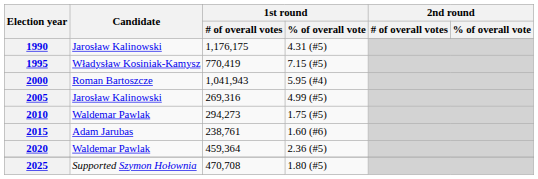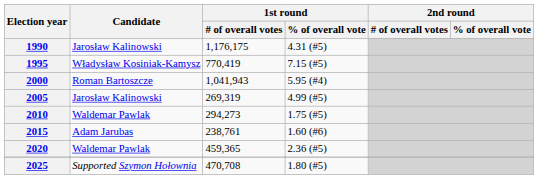2005 | 1st round / # of overall votes: 269,316 -> 269,319
2020 | 1st round / # of overall votes: 459,364 -> 459,365
